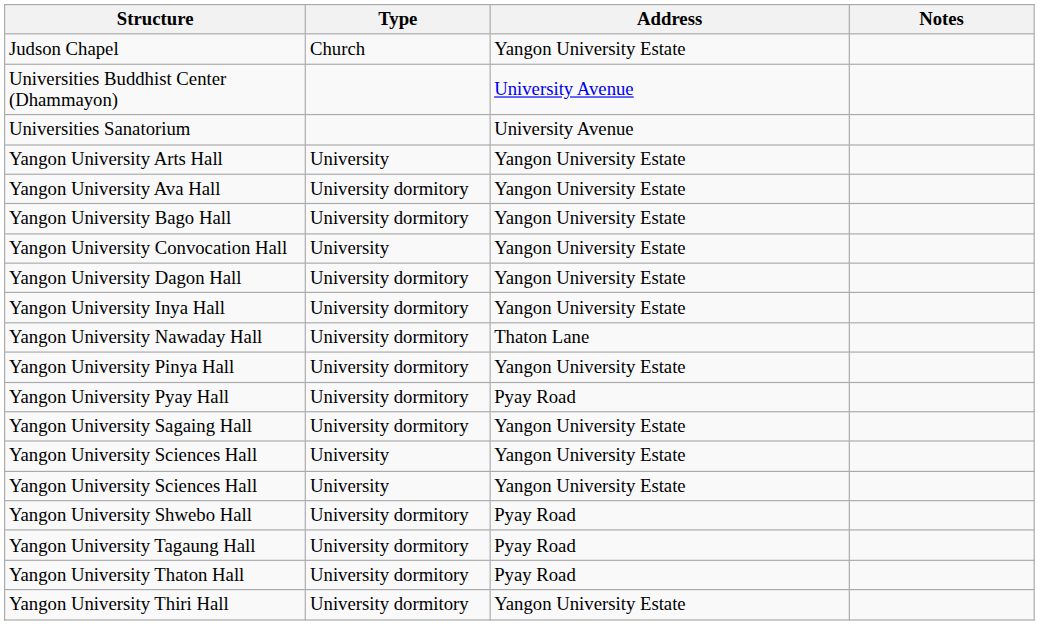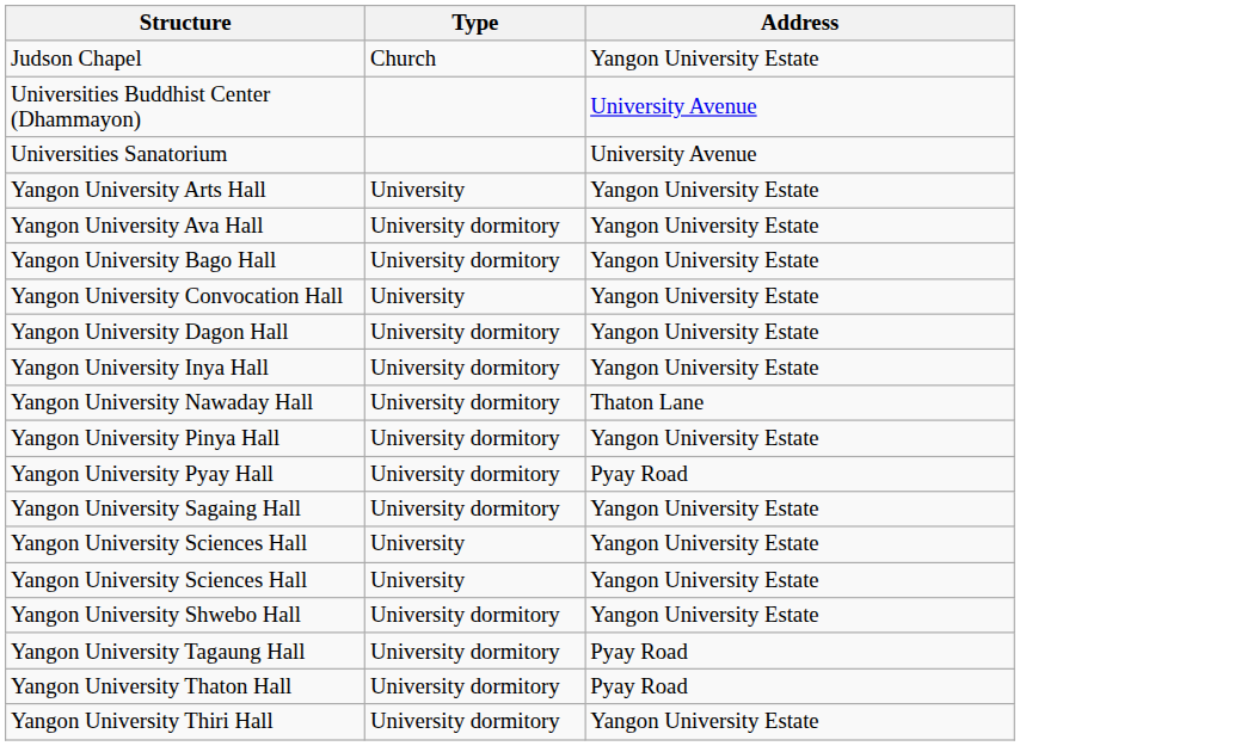- column: Notes
Yangon University Shwebo Hall | Address: Pyay Road -> Yangon University Estate
